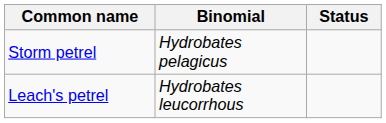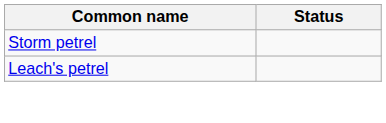- column: Binomial | Hydrobates pelagicus | Hydrobates leucorrhous
